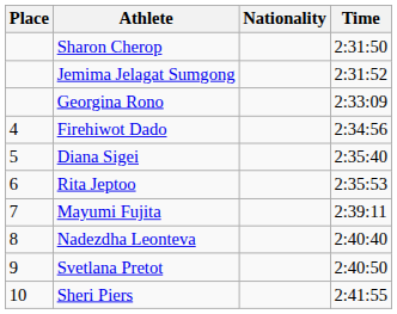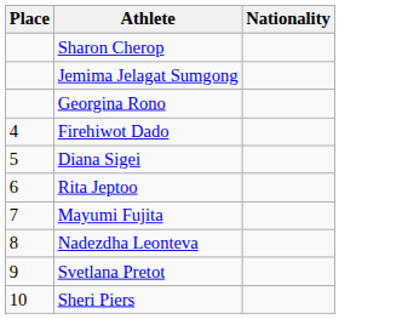- column: Time | 2:31:50 | 2:31:52 | 2:33:09 | 2:34:56 | 2:35:40 | 2:35:53 | 2:39:11 | 2:40:40 | 2:40:50 | 2:41:55
